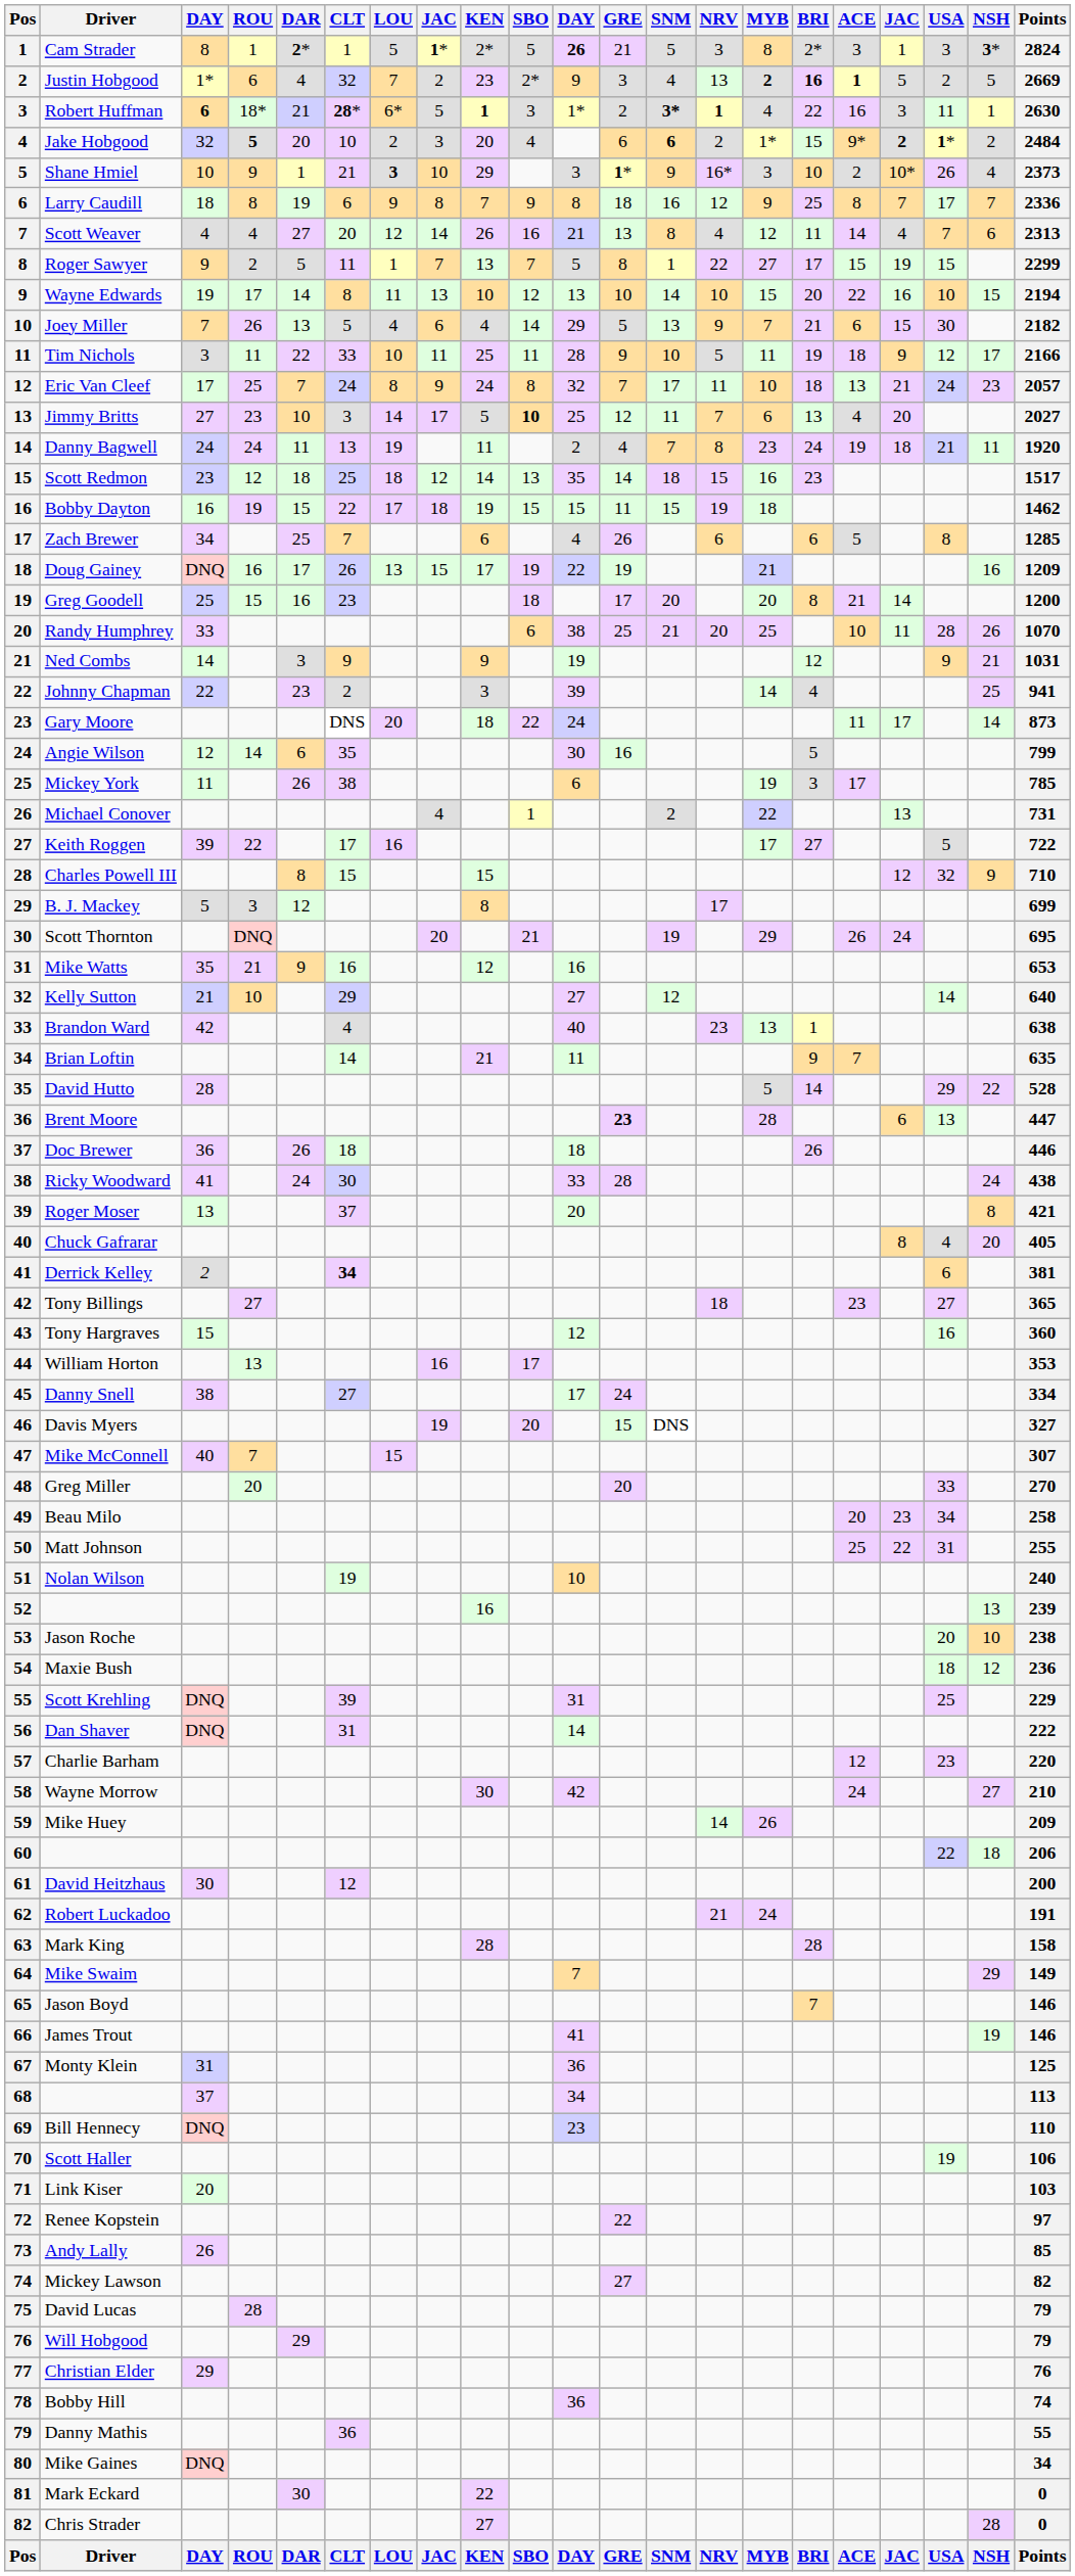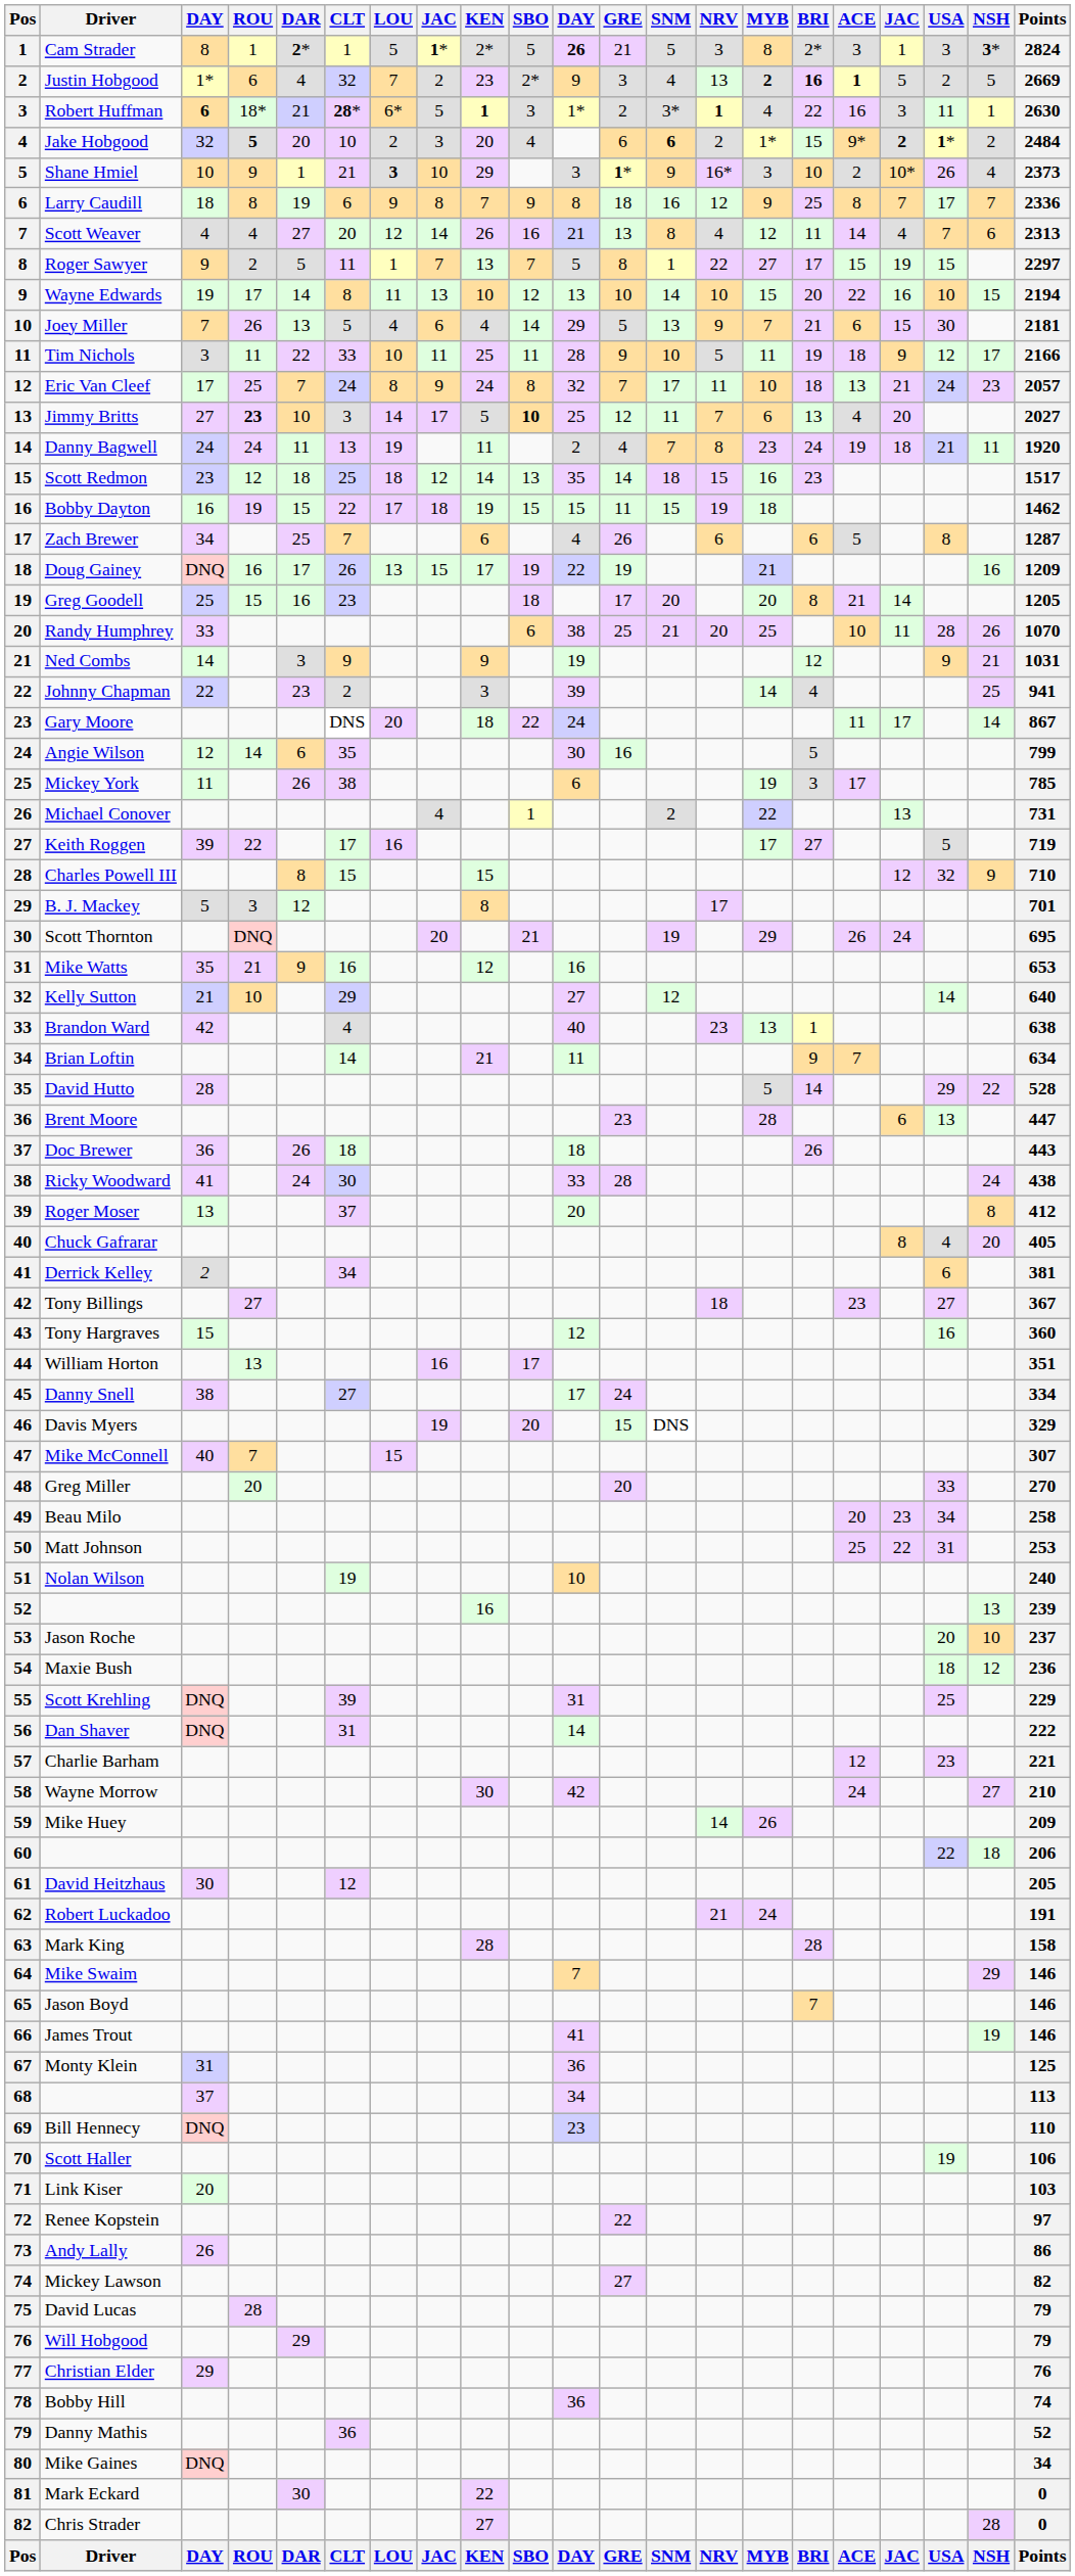Robert Huffman | SNM: bold -> normal
Roger Sawyer | Points: 2299 -> 2297
Joey Miller | Points: 2182 -> 2181
Jimmy Britts | ROU: normal -> bold
Zach Brewer | Points: 1285 -> 1287
Greg Goodell | Points: 1200 -> 1205
Gary Moore | Points: 873 -> 867
Keith Roggen | Points: 722 -> 719
B. J. Mackey | Points: 699 -> 701
Brian Loftin | Points: 635 -> 634
Brent Moore | GRE: bold -> normal
Doc Brewer | Points: 446 -> 443
Roger Moser | Points: 421 -> 412
Derrick Kelley | CLT: bold -> normal
Tony Billings | Points: 365 -> 367
William Horton | Points: 353 -> 351
Davis Myers | Points: 327 -> 329
Matt Johnson | Points: 255 -> 253
Jason Roche | Points: 238 -> 237
Charlie Barham | Points: 220 -> 221
David Heitzhaus | Points: 200 -> 205
Mike Swaim | Points: 149 -> 146
Andy Lally | Points: 85 -> 86
Danny Mathis | Points: 55 -> 52
